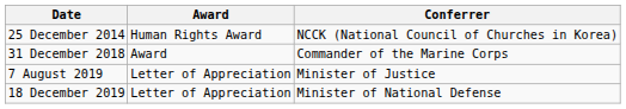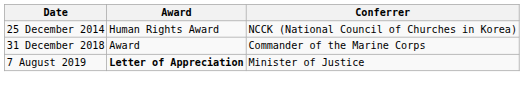7 August 2019 | Award: normal -> bold
- row: 18 December 2019 | Letter of Appreciation | Minister of National Defense
